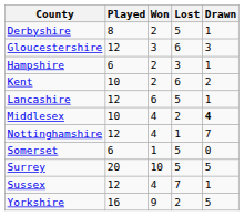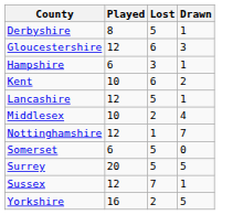- column: Won | 2 | 3 | 2 | 2 | 6 | 4 | 4 | 1 | 10 | 4 | 9
Middlesex | Drawn: bold -> normal
